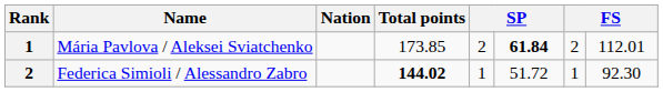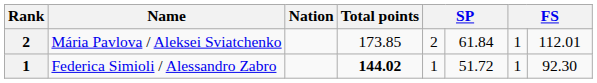Mária Pavlova / Aleksei Sviatchenko | Rank: 1 -> 2
Mária Pavlova / Aleksei Sviatchenko | column 6: bold -> normal
Mária Pavlova / Aleksei Sviatchenko | column 7: 2 -> 1
Federica Simioli / Alessandro Zabro | Rank: 2 -> 1
